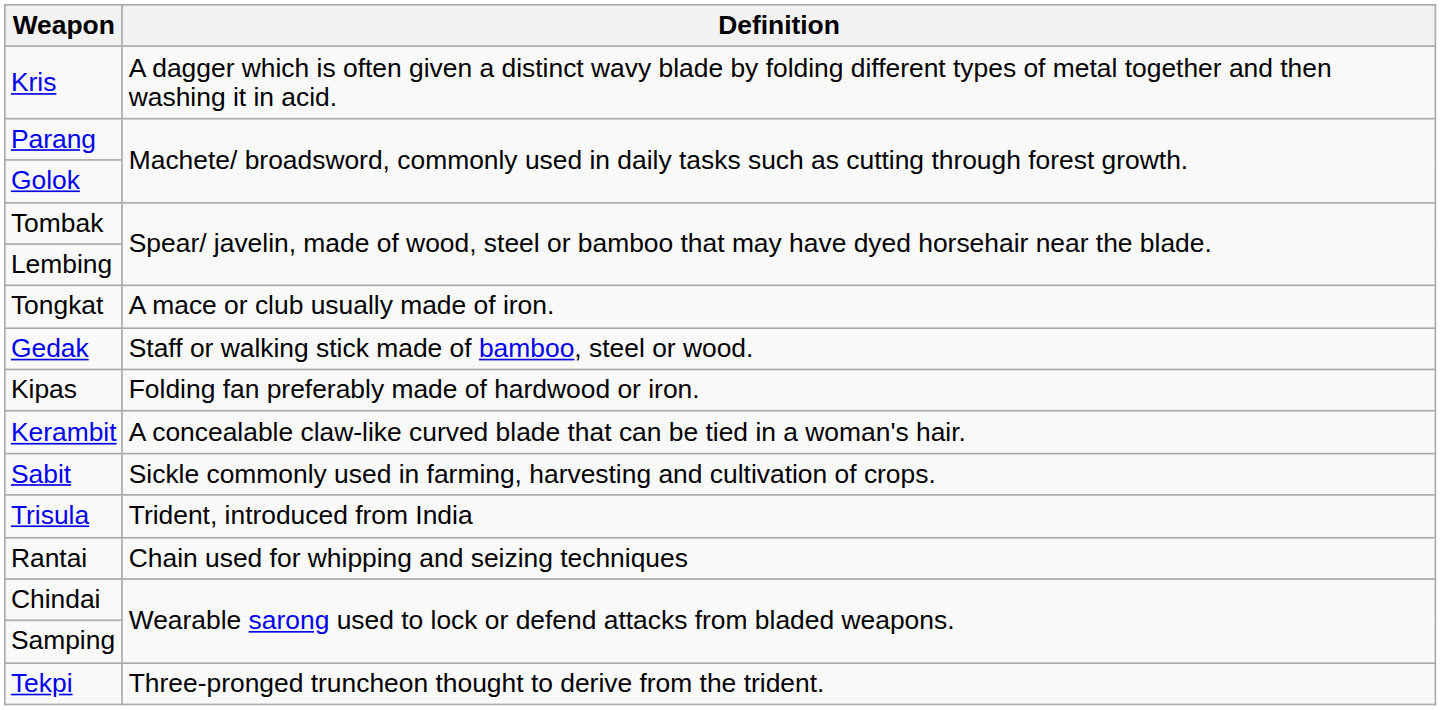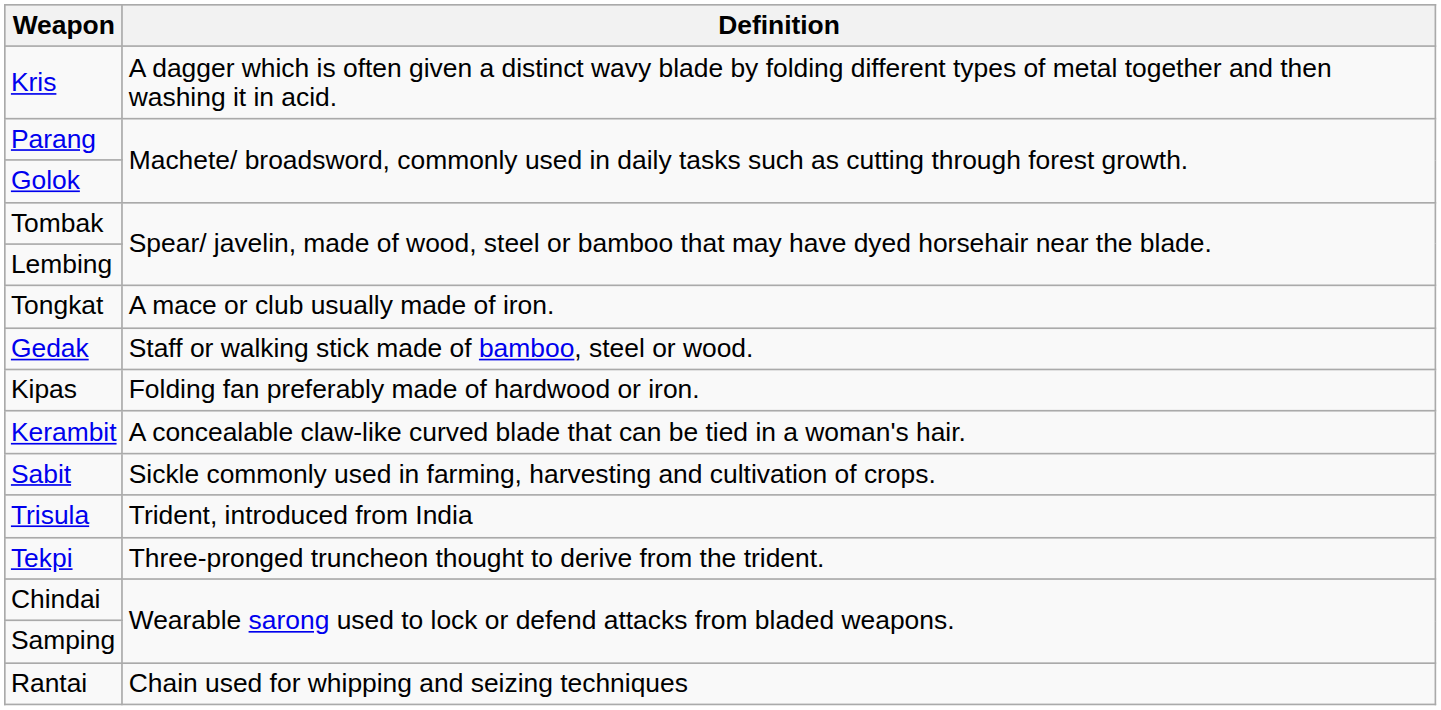rows swapped: Tekpi <-> Rantai
